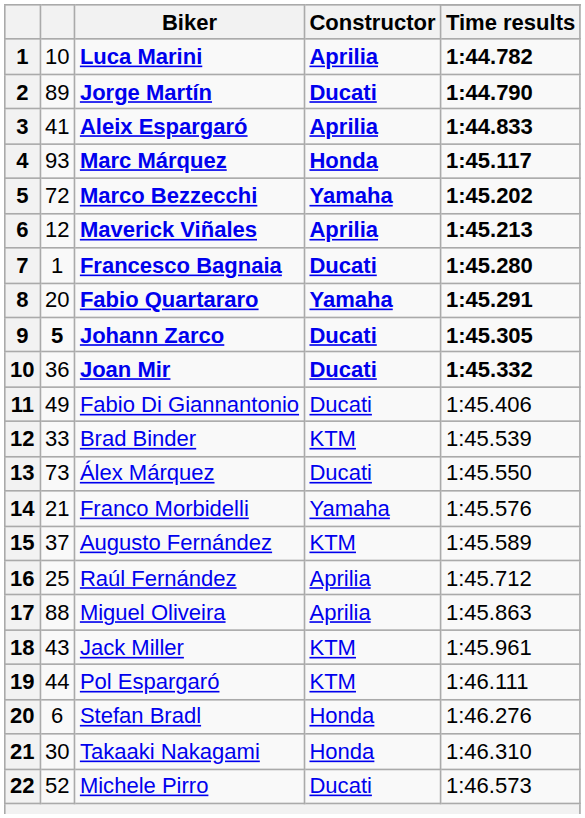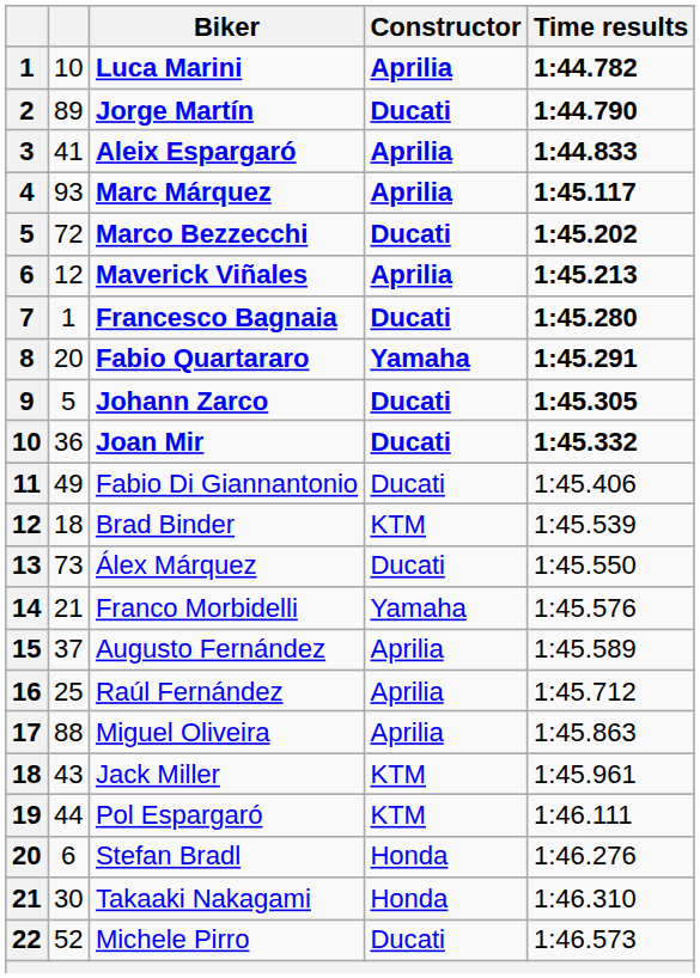Marc Márquez | Constructor: Honda -> Aprilia
Marco Bezzecchi | Constructor: Yamaha -> Ducati
Johann Zarco | column 2: bold -> normal
Brad Binder | column 2: 33 -> 18
Augusto Fernández | Constructor: KTM -> Aprilia
